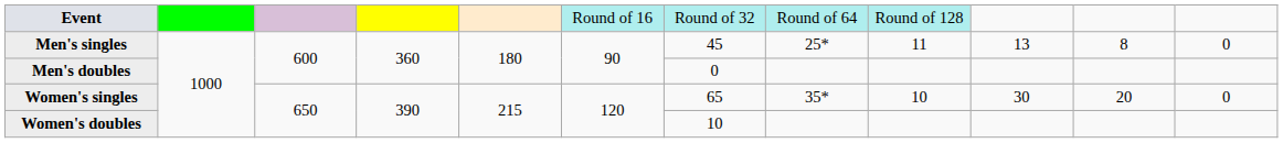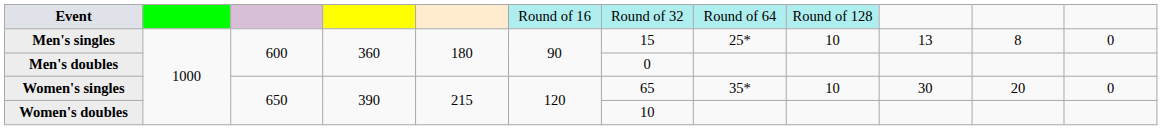Men's singles | column 7: 45 -> 15
Men's singles | column 9: 11 -> 10
